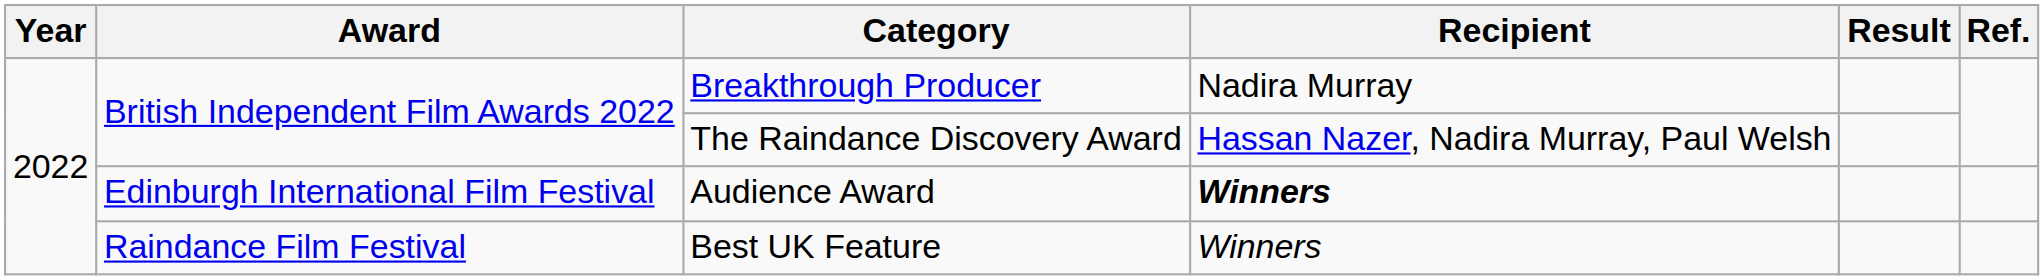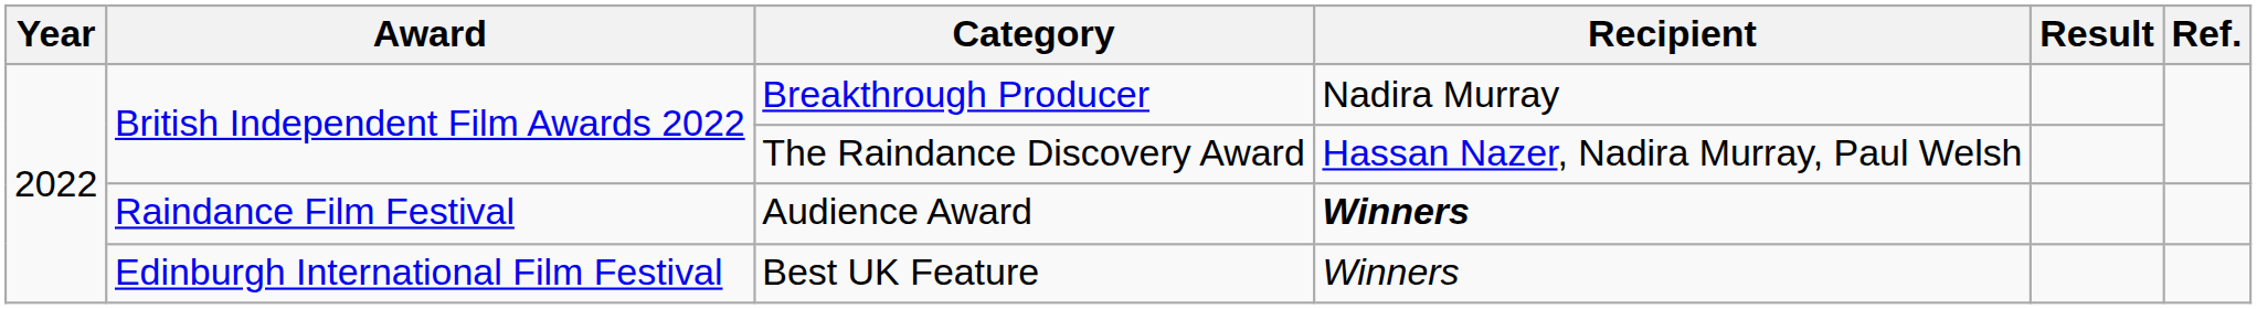Audience Award | Award: Edinburgh International Film Festival -> Raindance Film Festival
Best UK Feature | Award: Raindance Film Festival -> Edinburgh International Film Festival
